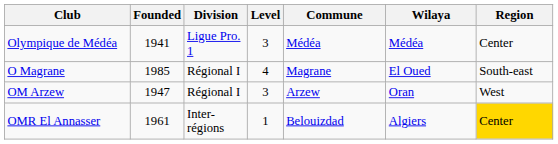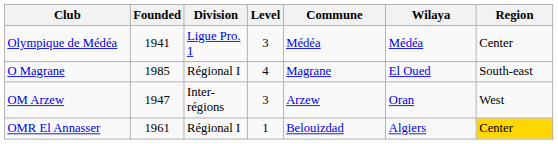OM Arzew | Division: Régional I -> Inter-régions
OMR El Annasser | Division: Inter-régions -> Régional I
